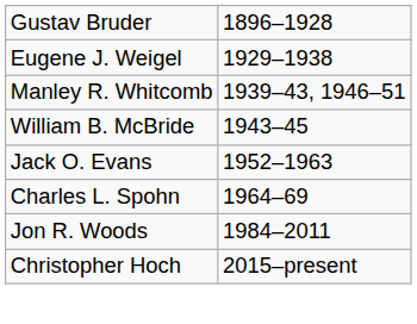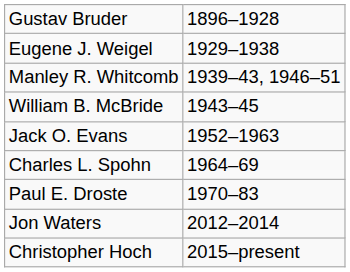+ row: Paul E. Droste | 1970–83
- row: Jon R. Woods | 1984–2011
+ row: Jon Waters | 2012–2014
